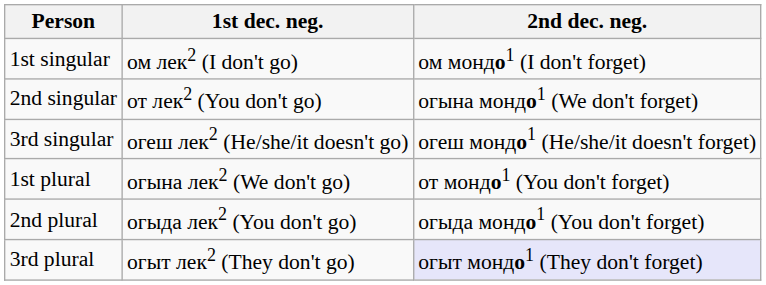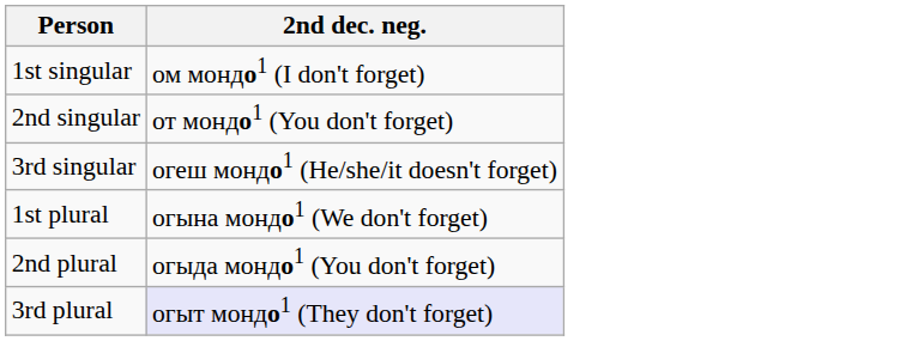- column: 1st dec. neg. | ом лек2 (I don't go) | от лек2 (You don't go) | огеш лек2 (He/she/it doesn't go) | огына лек2 (We don't go) | огыда лек2 (You don't go) | огыт лек2 (They don't go)
2nd singular | 2nd dec. neg.: огына мондо1 (We don't forget) -> от мондо1 (You don't forget)
1st plural | 2nd dec. neg.: от мондо1 (You don't forget) -> огына мондо1 (We don't forget)
